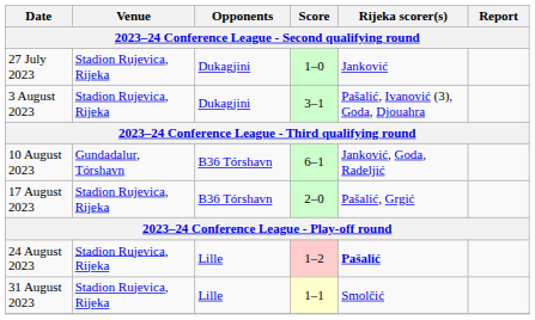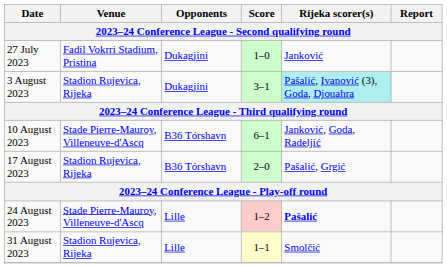27 July 2023 | Venue: Stadion Rujevica, Rijeka -> Fadil Vokrri Stadium, Pristina
3 August 2023 | Rijeka scorer(s): no background -> paleturquoise background
10 August 2023 | Venue: Gundadalur, Tórshavn -> Stade Pierre-Mauroy, Villeneuve-d'Ascq
24 August 2023 | Venue: Stadion Rujevica, Rijeka -> Stade Pierre-Mauroy, Villeneuve-d'Ascq
